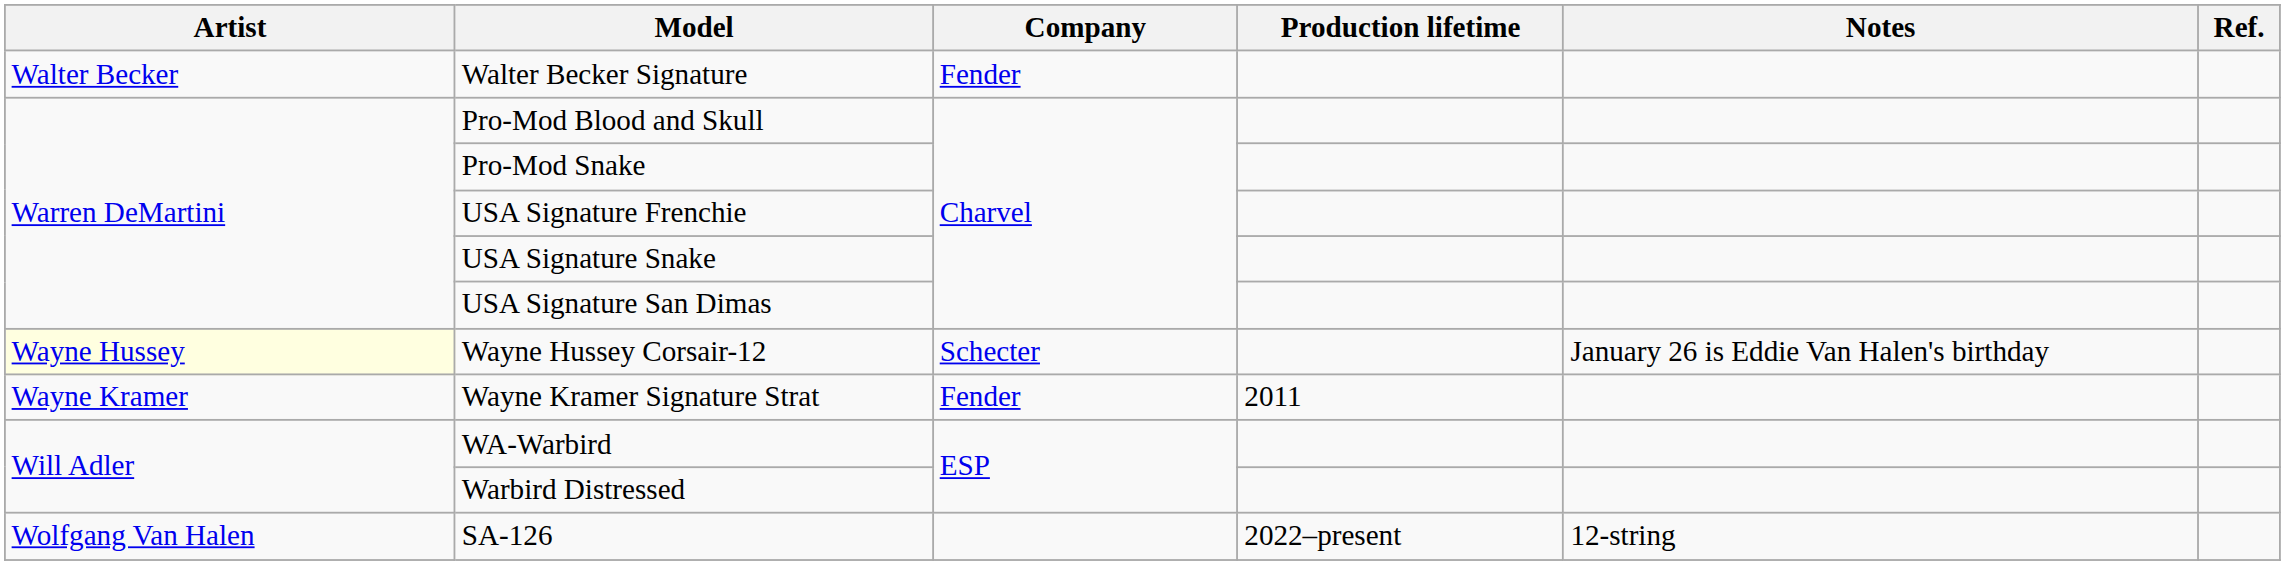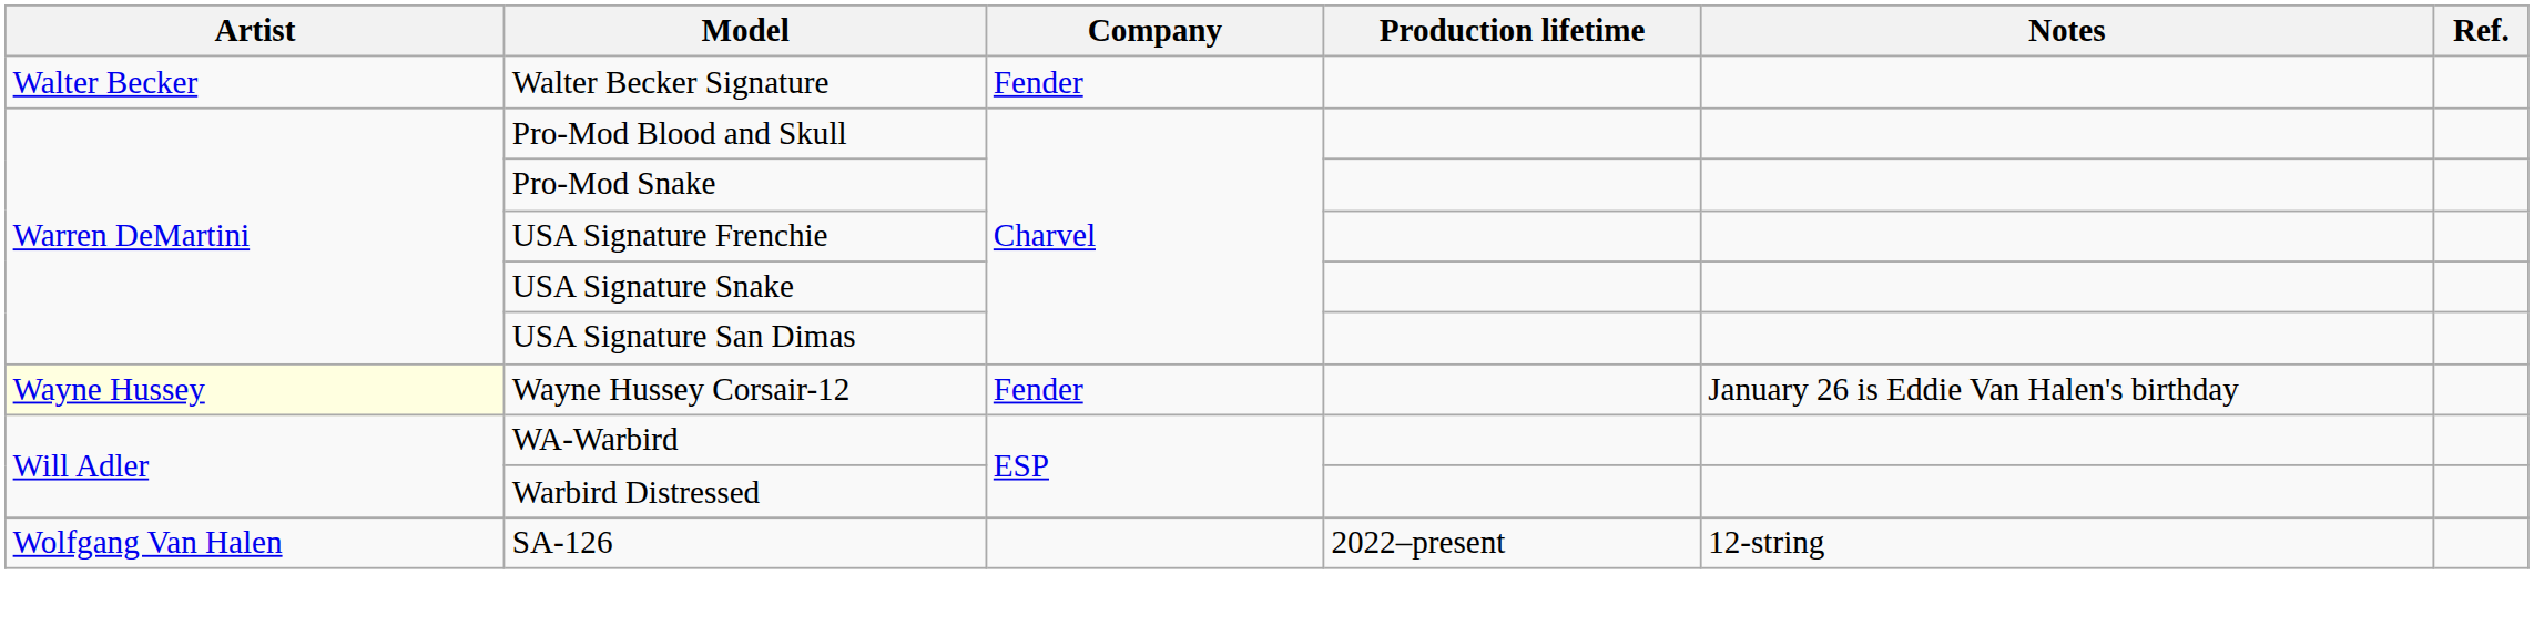Wayne Hussey Corsair-12 | Company: Schecter -> Fender
- row: Wayne Kramer | Wayne Kramer Signature Strat | Fender | 2011
